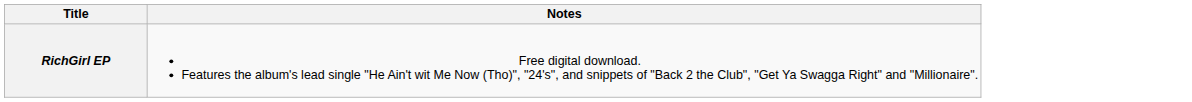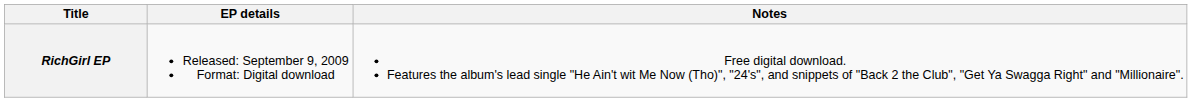+ column: EP details | Released: September 9, 2009 Format: Digital download
